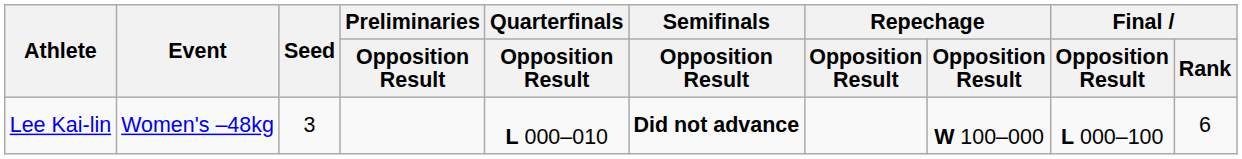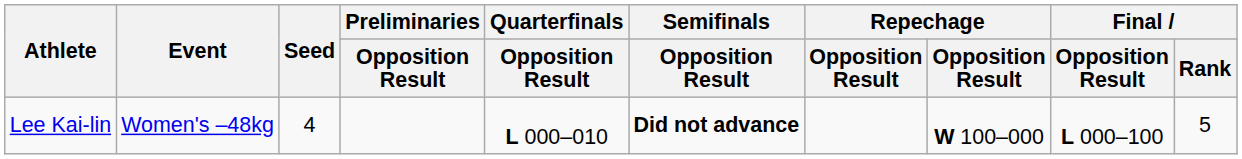Lee Kai-lin | Seed: 3 -> 4
Lee Kai-lin | Final / Rank: 6 -> 5
